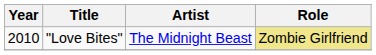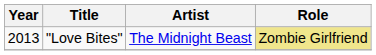"Love Bites" | Year: 2010 -> 2013
